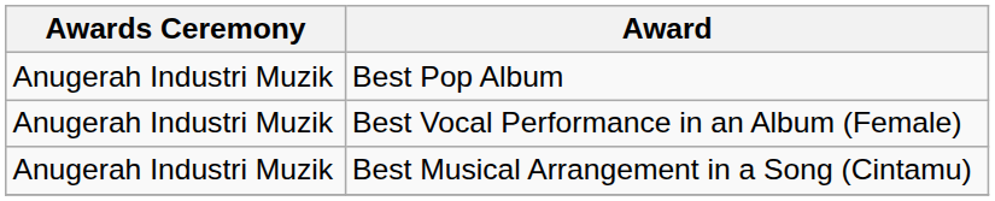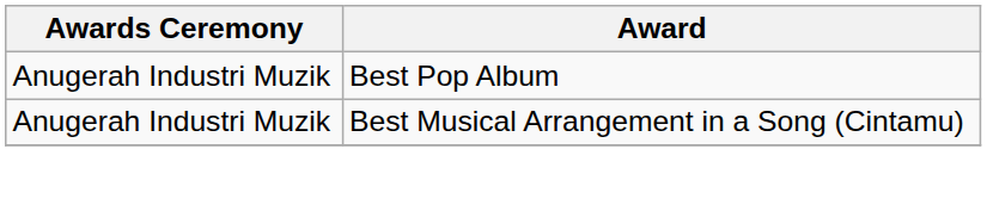- row: Anugerah Industri Muzik | Best Vocal Performance in an Album (Female)
